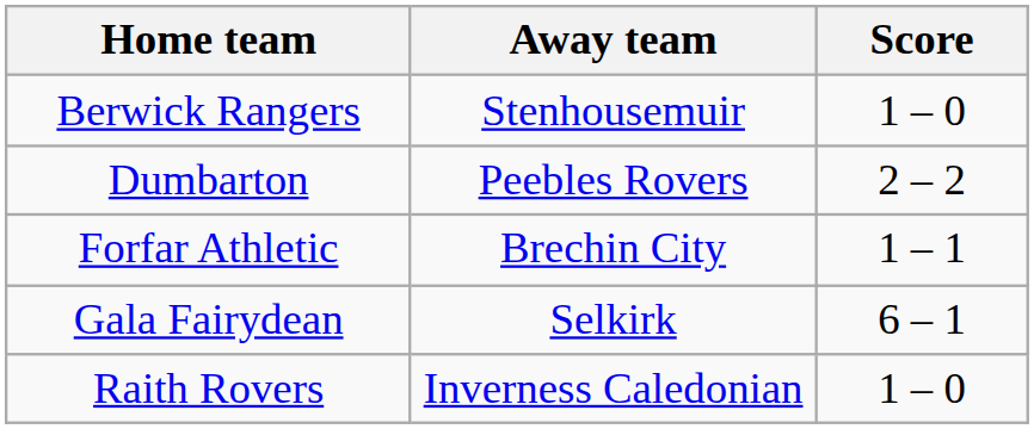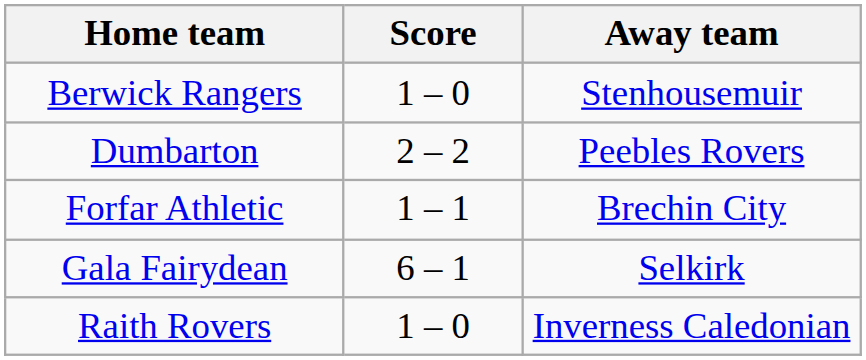columns swapped: Score <-> Away team
